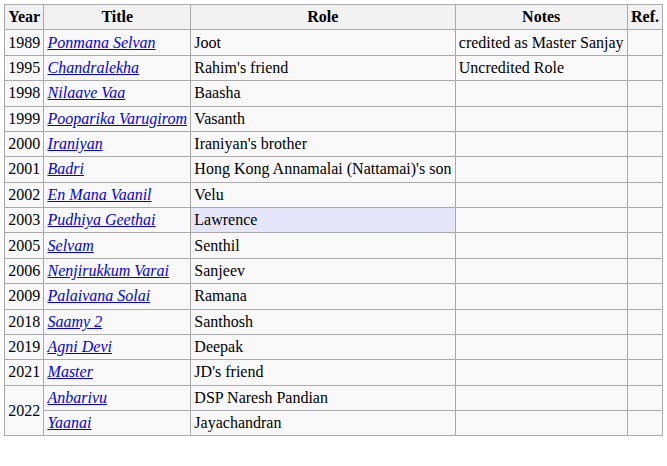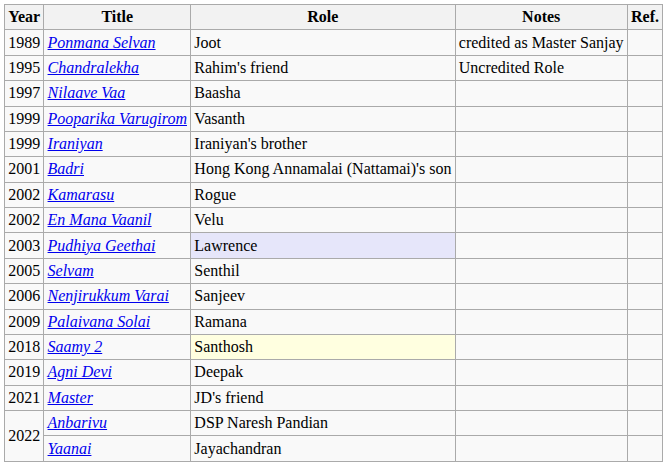Nilaave Vaa | Year: 1998 -> 1997
Iraniyan | Year: 2000 -> 1999
+ row: 2002 | Kamarasu | Rogue
Saamy 2 | Role: no background -> lightyellow background
